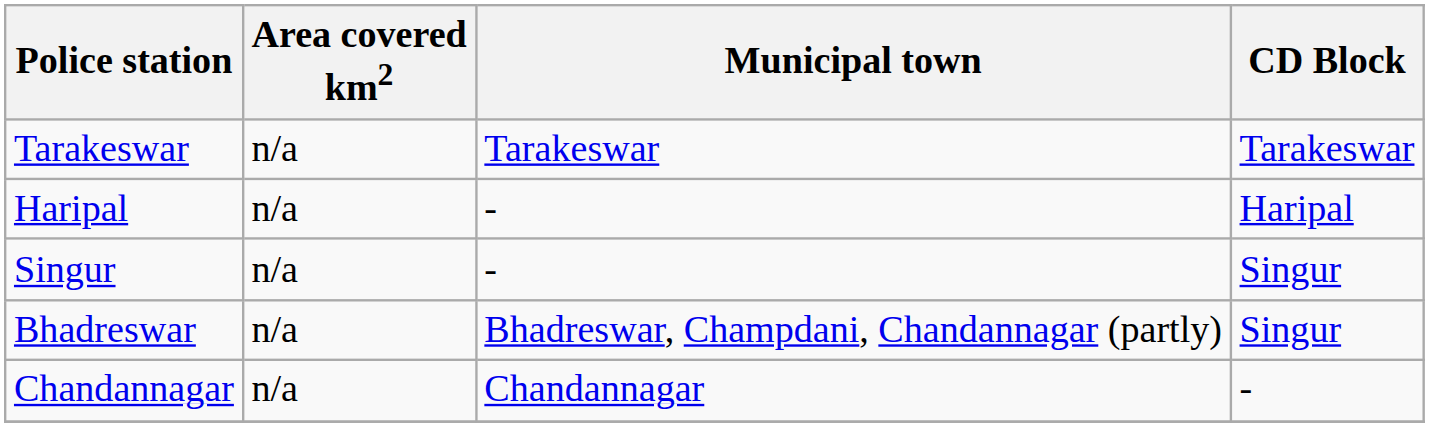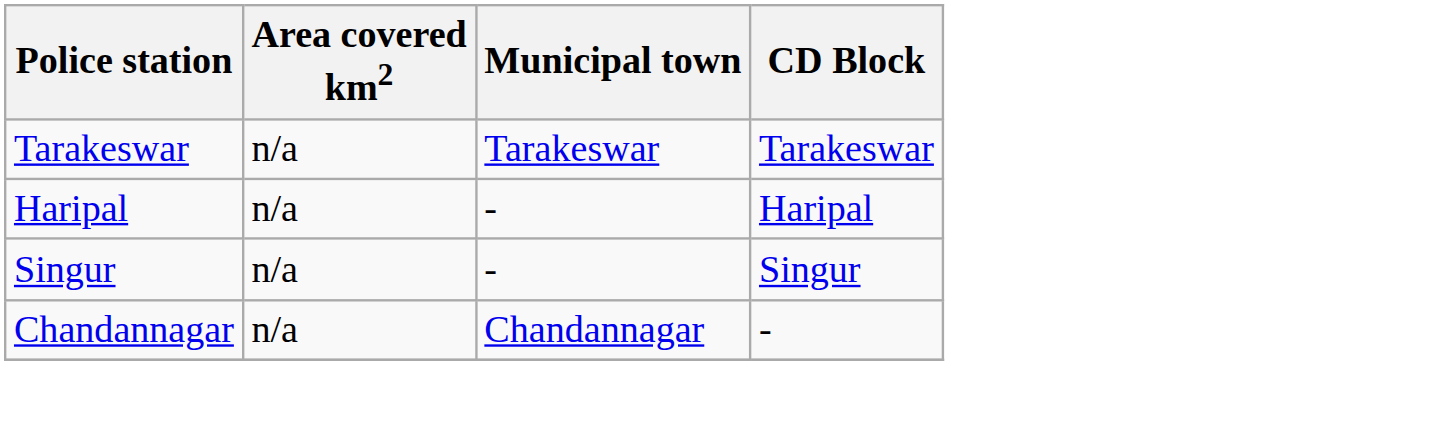- row: Bhadreswar | n/a | Bhadreswar, Champdani, Chandannagar (partly) | Singur
